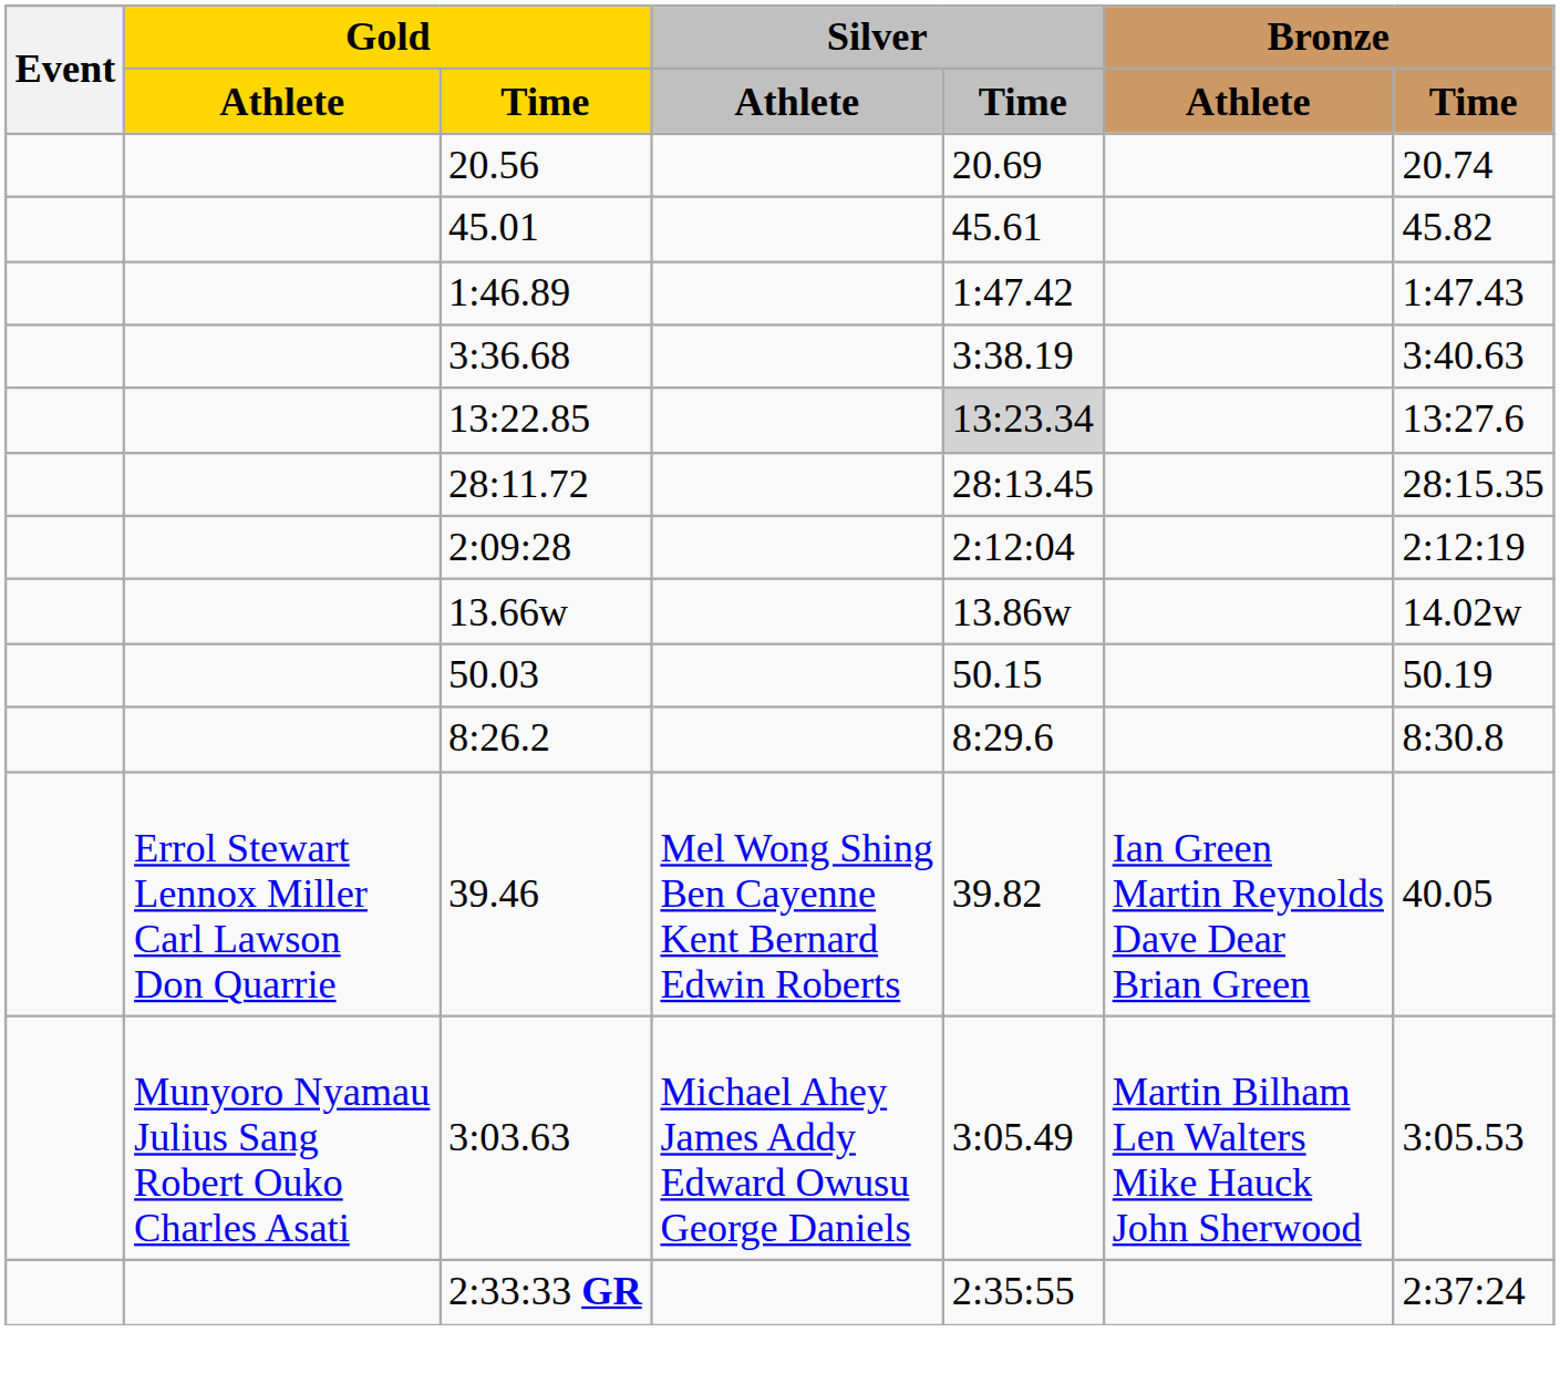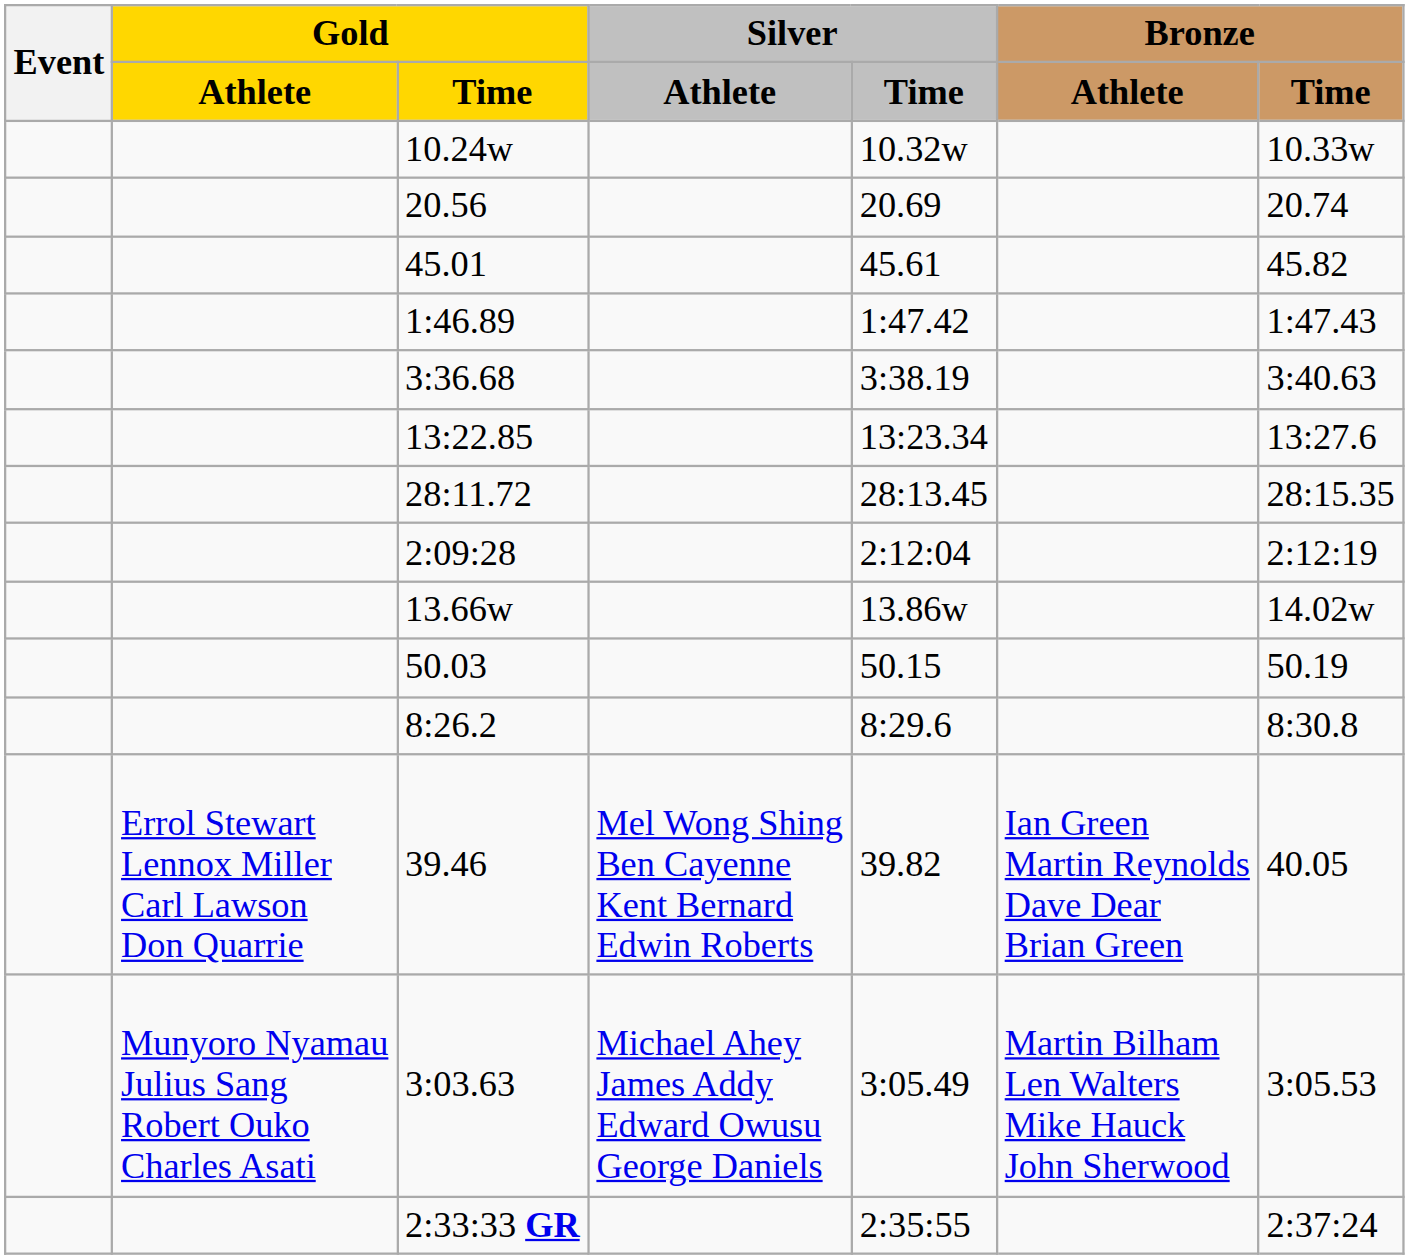+ row: 10.24w | 10.32w | 10.33w
13:22.85 | Silver / Time: lightgrey background -> no background
